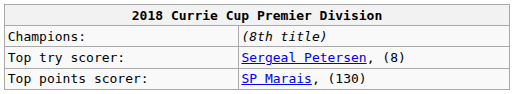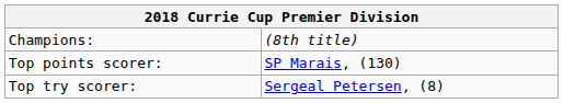rows swapped: Top points scorer: <-> Top try scorer:
